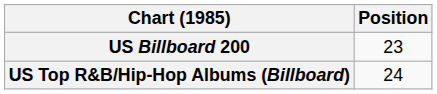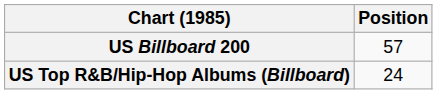US Billboard 200 | Position: 23 -> 57
